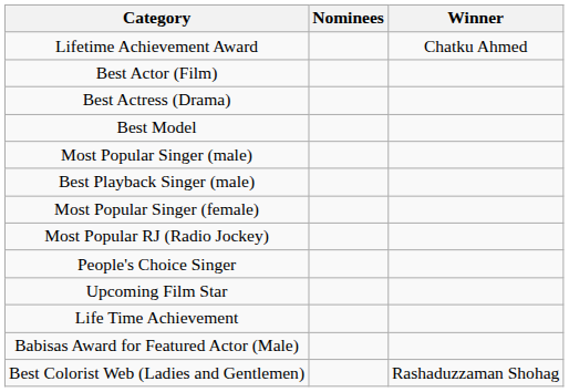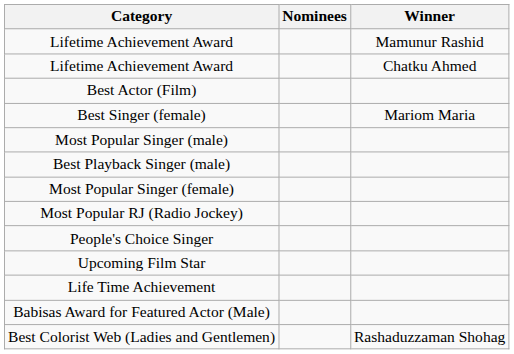+ row: Lifetime Achievement Award | Mamunur Rashid
- row: Best Actress (Drama)
+ row: Best Singer (female) | Mariom Maria
- row: Best Model
